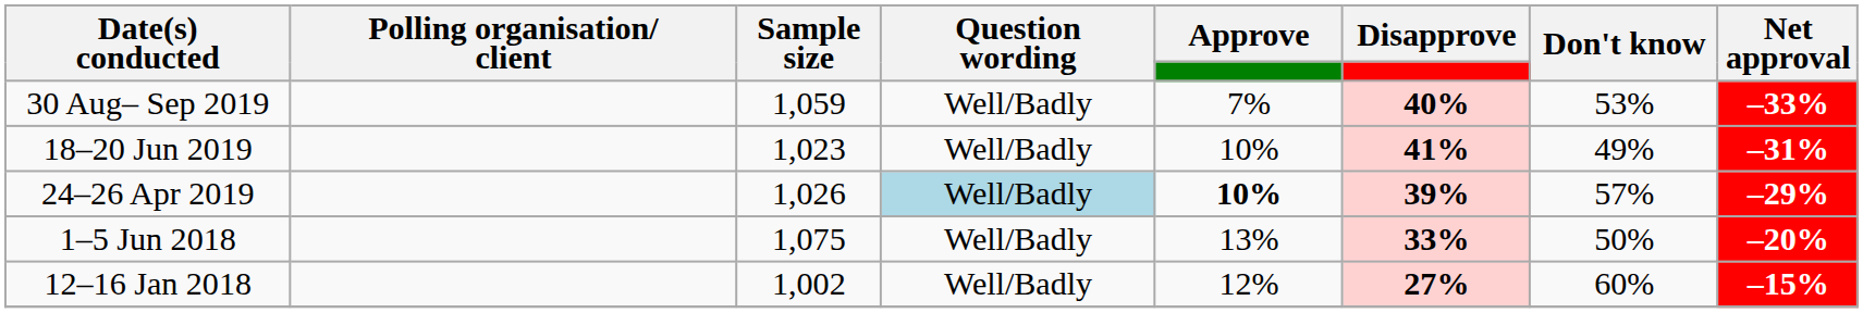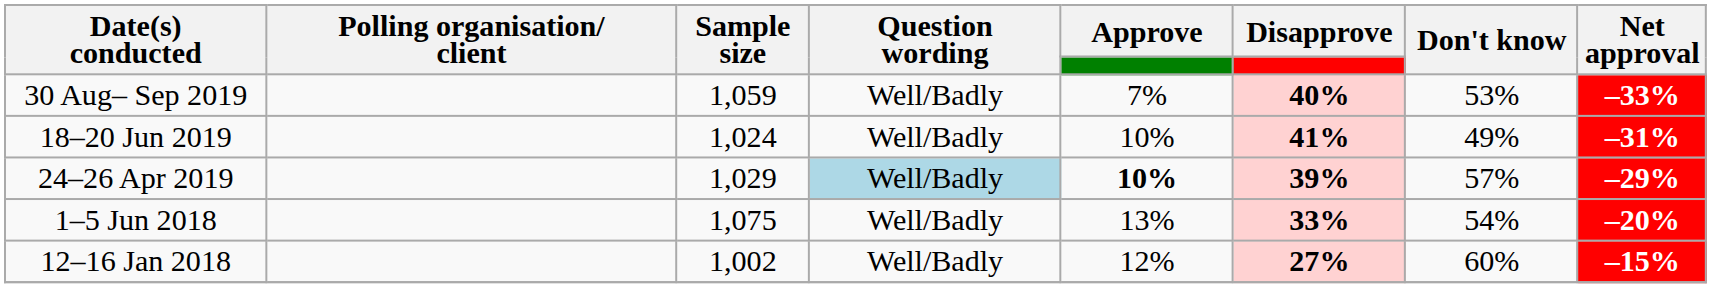18–20 Jun 2019 | Sample size: 1,023 -> 1,024
24–26 Apr 2019 | Sample size: 1,026 -> 1,029
1–5 Jun 2018 | Don't know: 50% -> 54%
